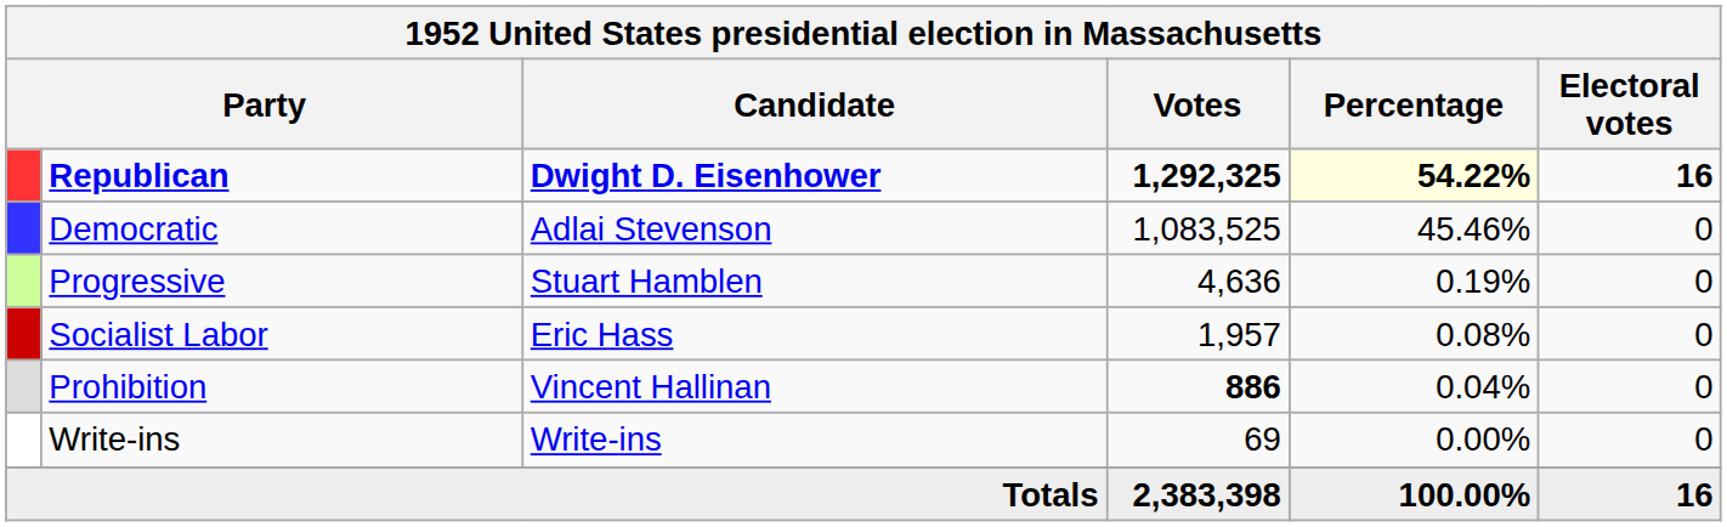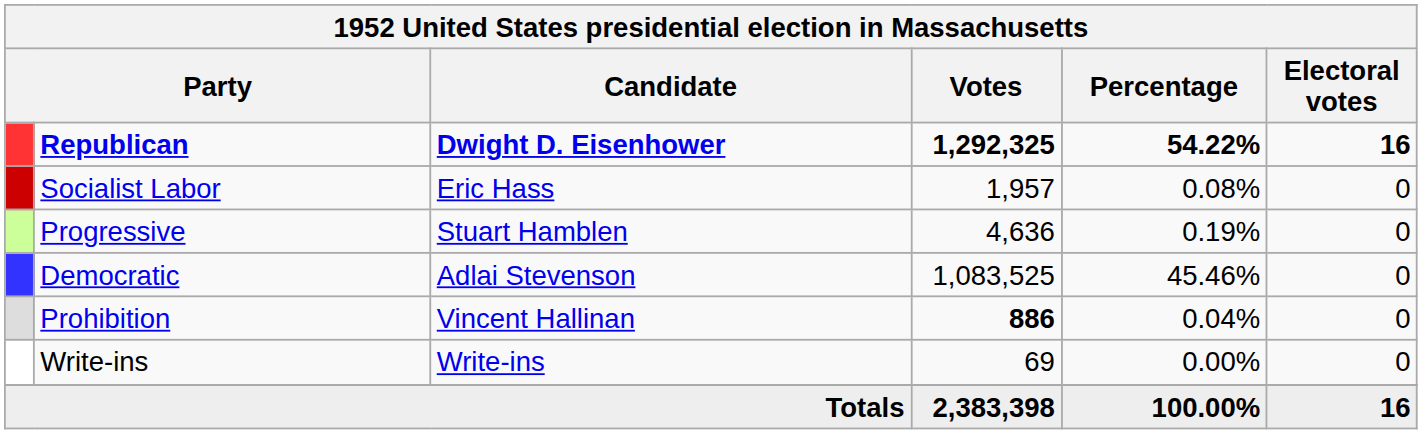Republican | Percentage: lightyellow background -> no background
rows swapped: Democratic <-> Socialist Labor
